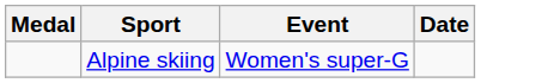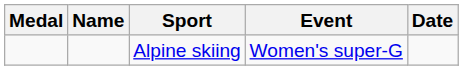+ column: Name
